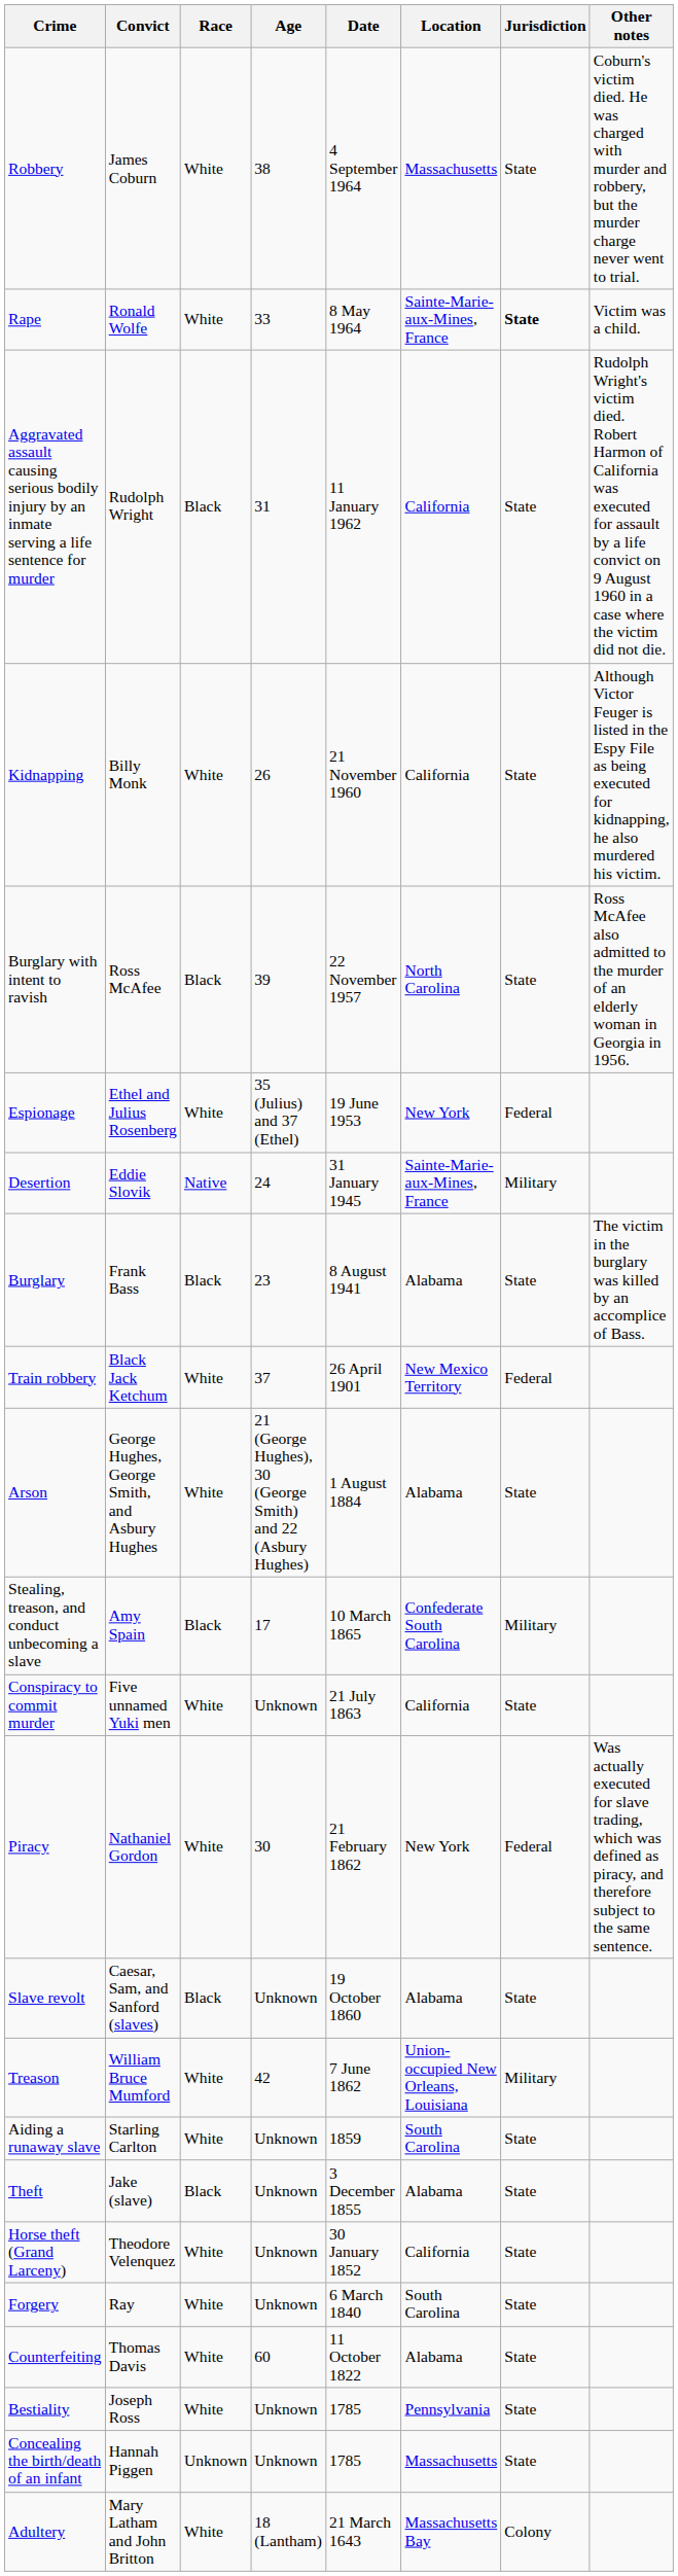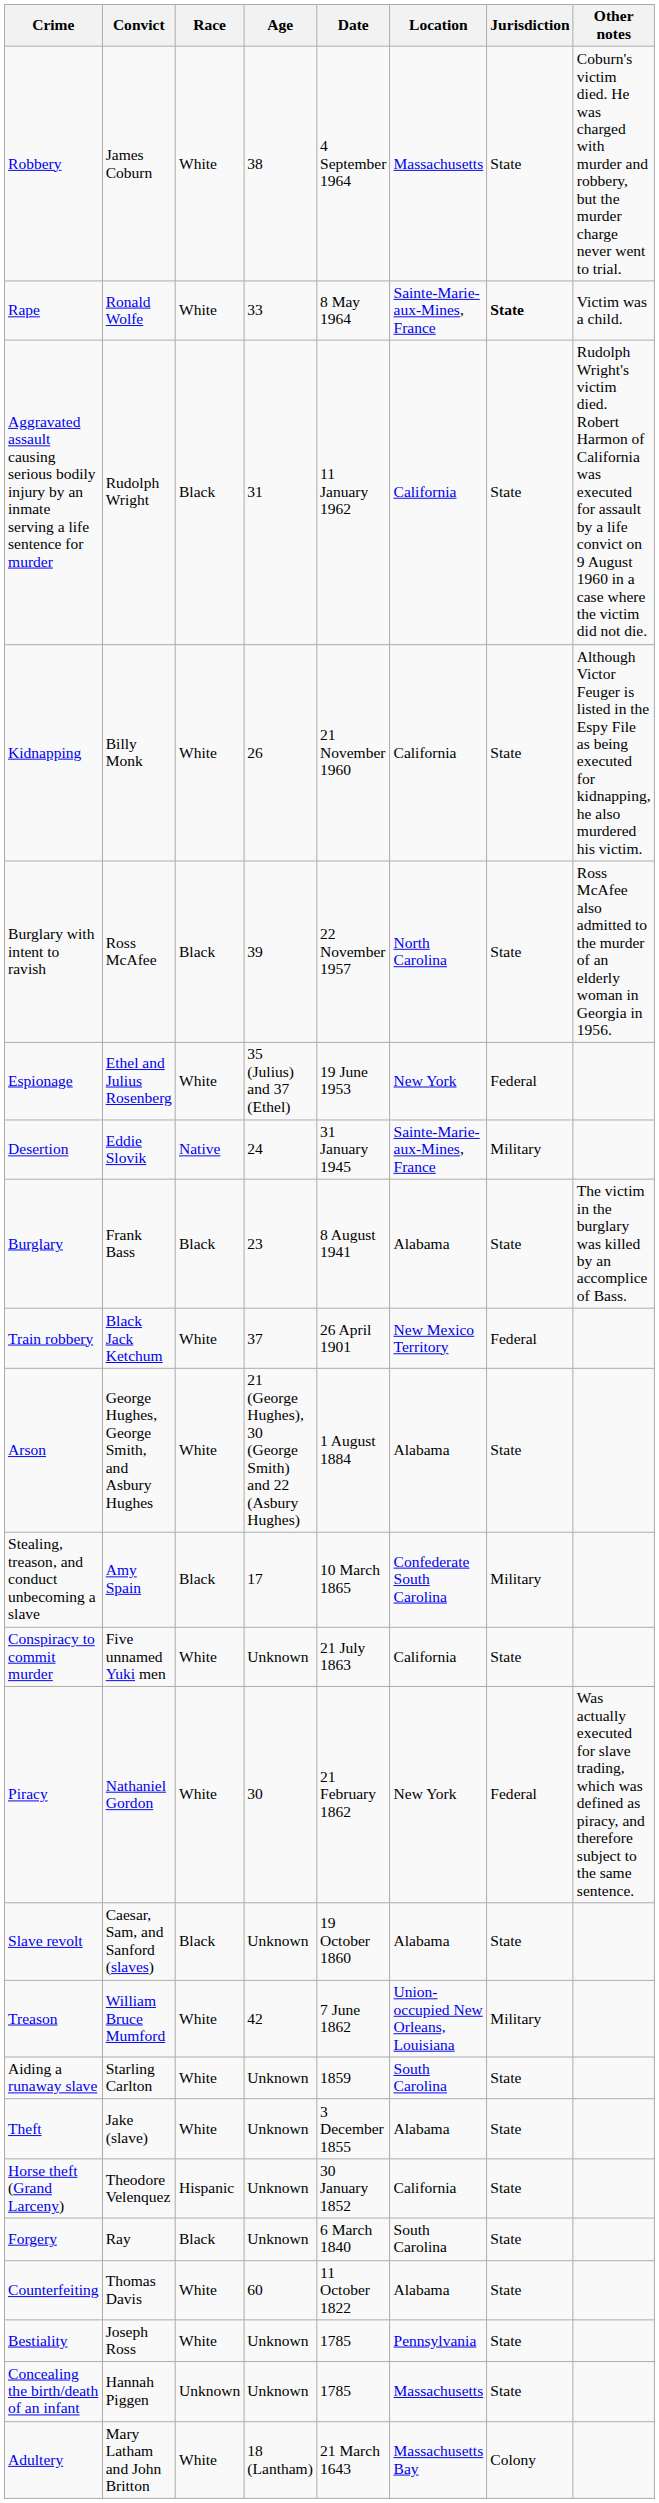Theft | Race: Black -> White
Horse theft (Grand Larceny) | Race: White -> Hispanic
Forgery | Race: White -> Black
